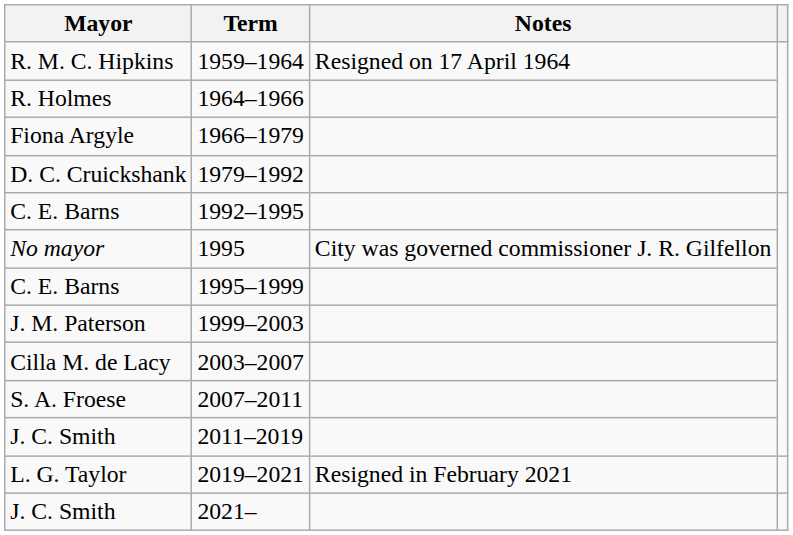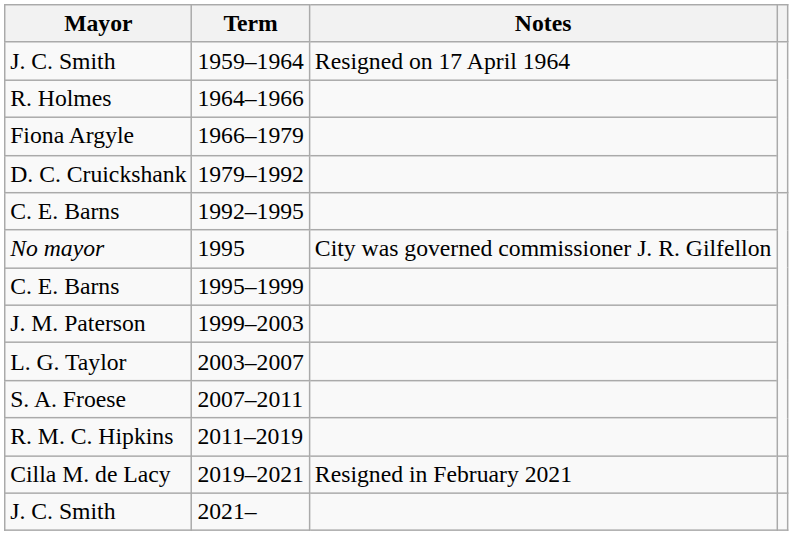1959–1964 | Mayor: R. M. C. Hipkins -> J. C. Smith
2003–2007 | Mayor: Cilla M. de Lacy -> L. G. Taylor
2011–2019 | Mayor: J. C. Smith -> R. M. C. Hipkins
2019–2021 | Mayor: L. G. Taylor -> Cilla M. de Lacy
